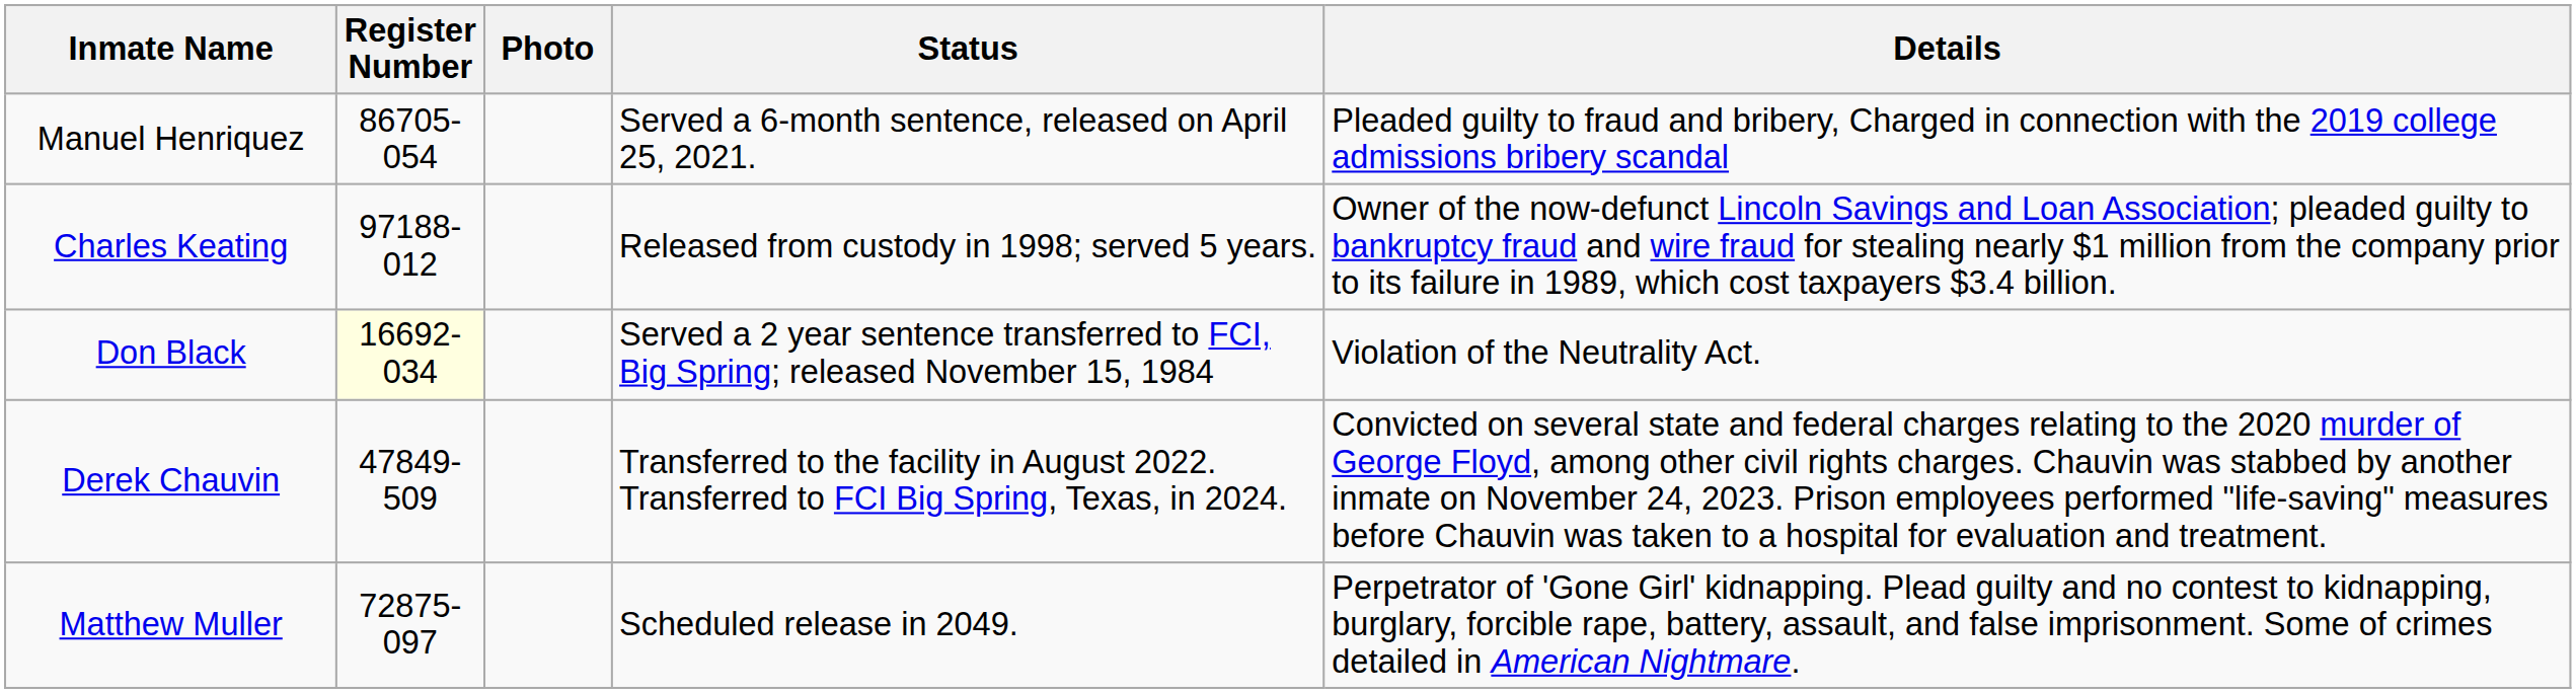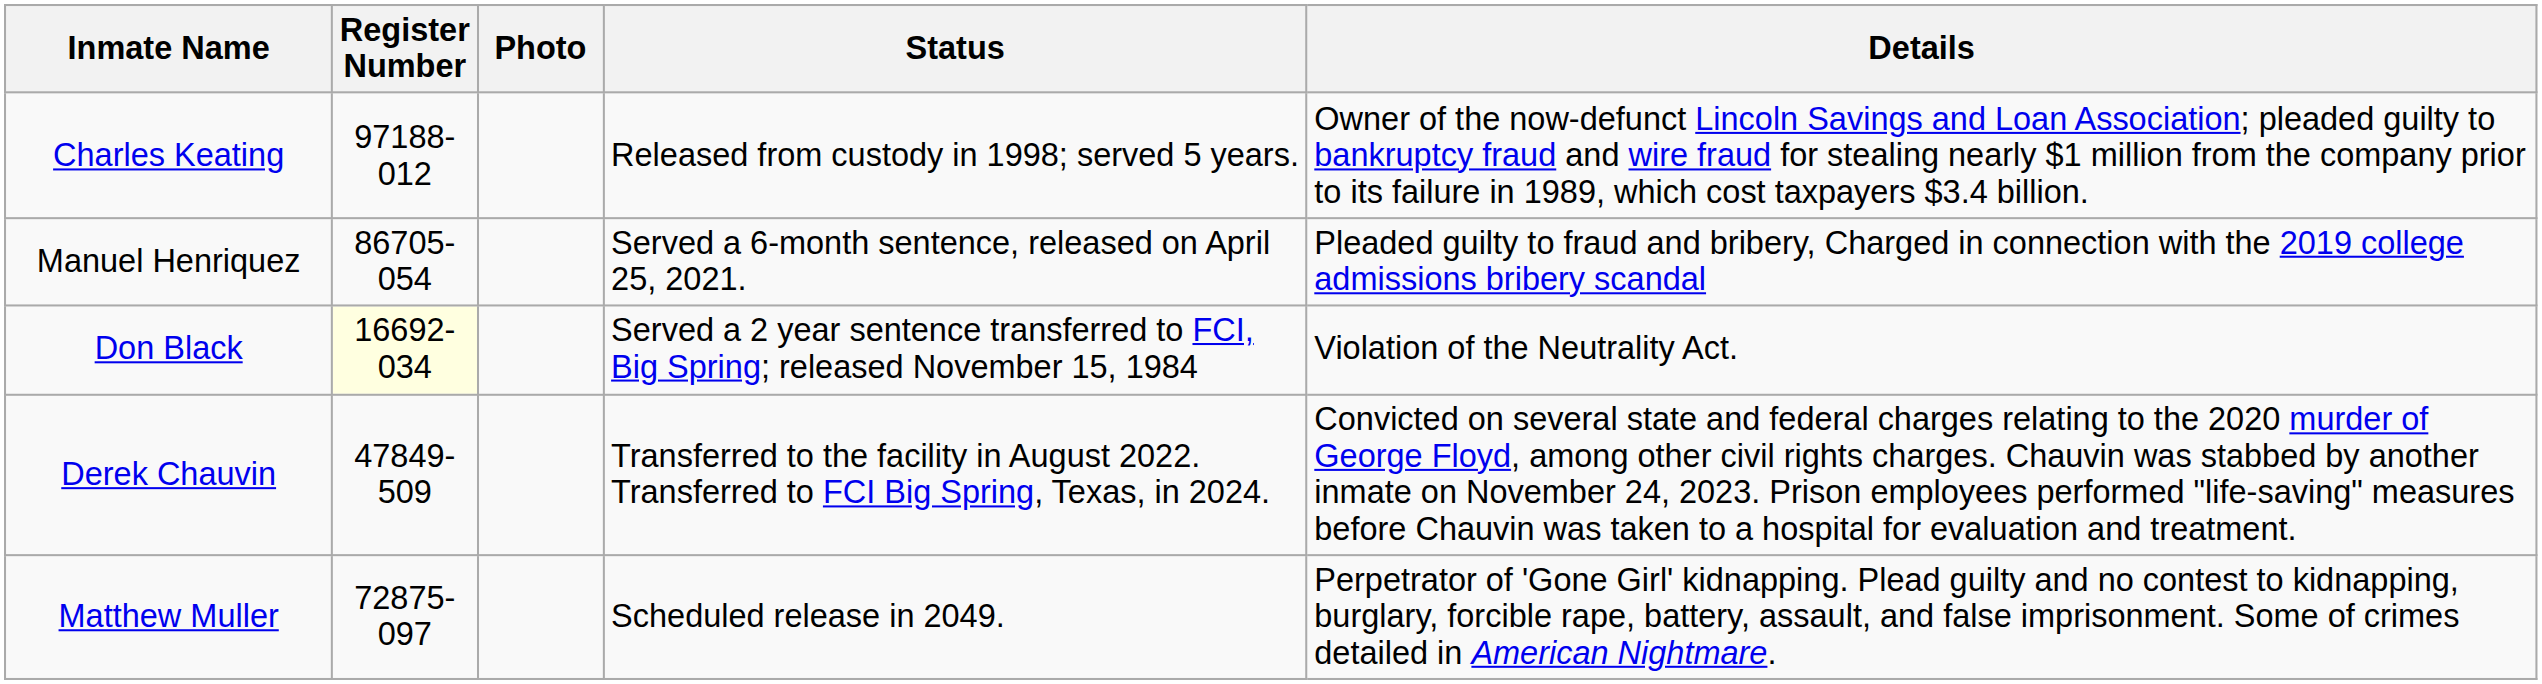rows swapped: Charles Keating <-> Manuel Henriquez
